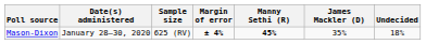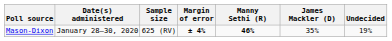Mason-Dixon | Manny Sethi (R): 45% -> 46%
Mason-Dixon | Undecided: 18% -> 19%
